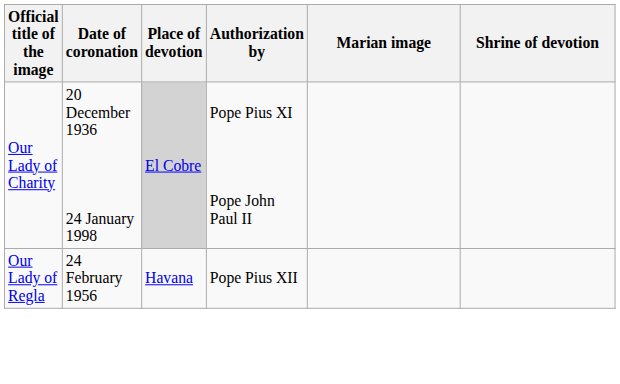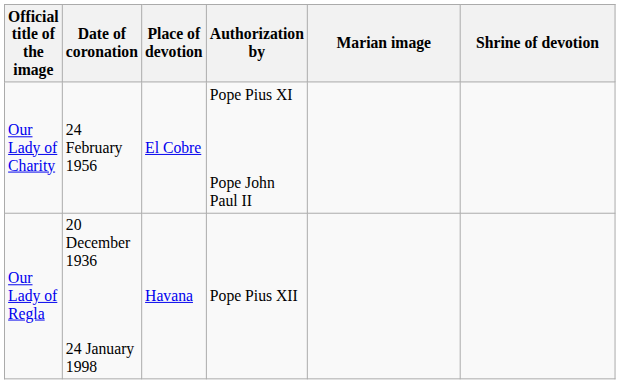Our Lady of Charity | Date of coronation: 20 December 1936 24 January 1998 -> 24 February 1956
Our Lady of Charity | Place of devotion: lightgrey background -> no background
Our Lady of Regla | Date of coronation: 24 February 1956 -> 20 December 1936 24 January 1998
